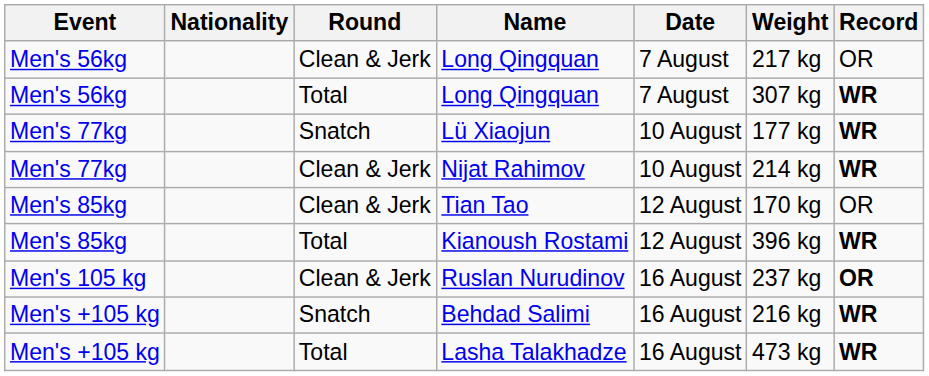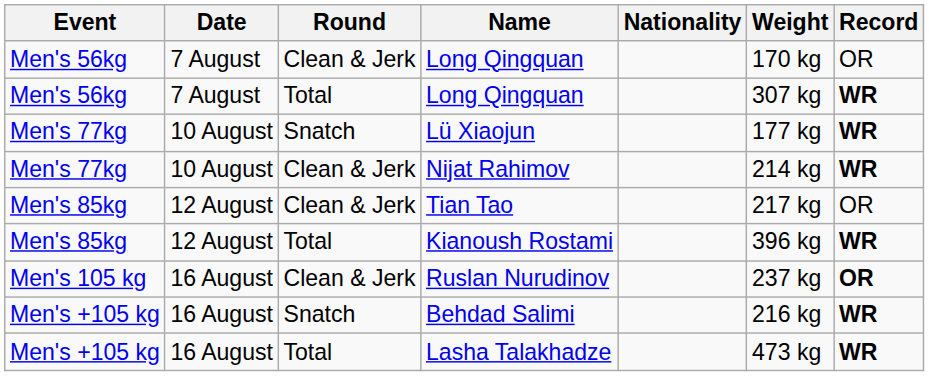columns swapped: Date <-> Nationality
Clean & Jerk / Long Qingquan | Weight: 217 kg -> 170 kg
Tian Tao | Weight: 170 kg -> 217 kg
